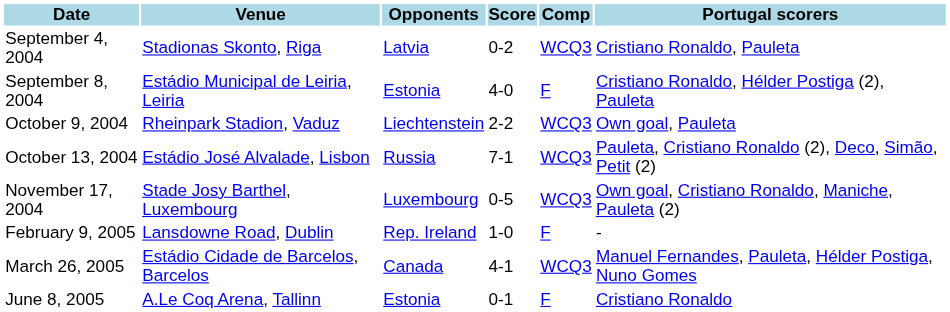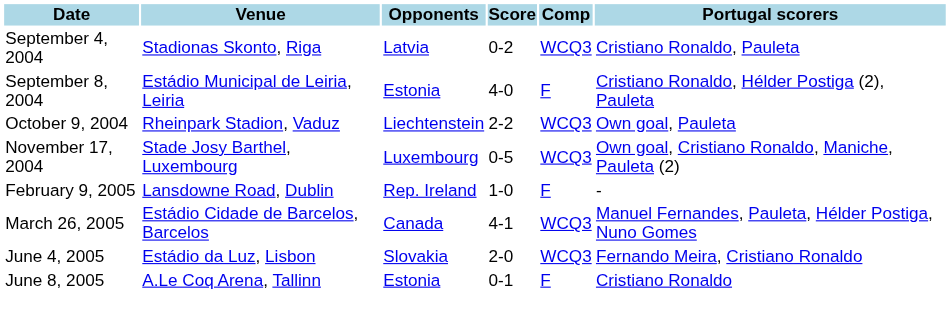- row: October 13, 2004 | Estádio José Alvalade, Lisbon | Russia | 7-1 | WCQ3 | Pauleta, Cristiano Ronaldo (2), Deco, Simão, Petit (2)
+ row: June 4, 2005 | Estádio da Luz, Lisbon | Slovakia | 2-0 | WCQ3 | Fernando Meira, Cristiano Ronaldo
